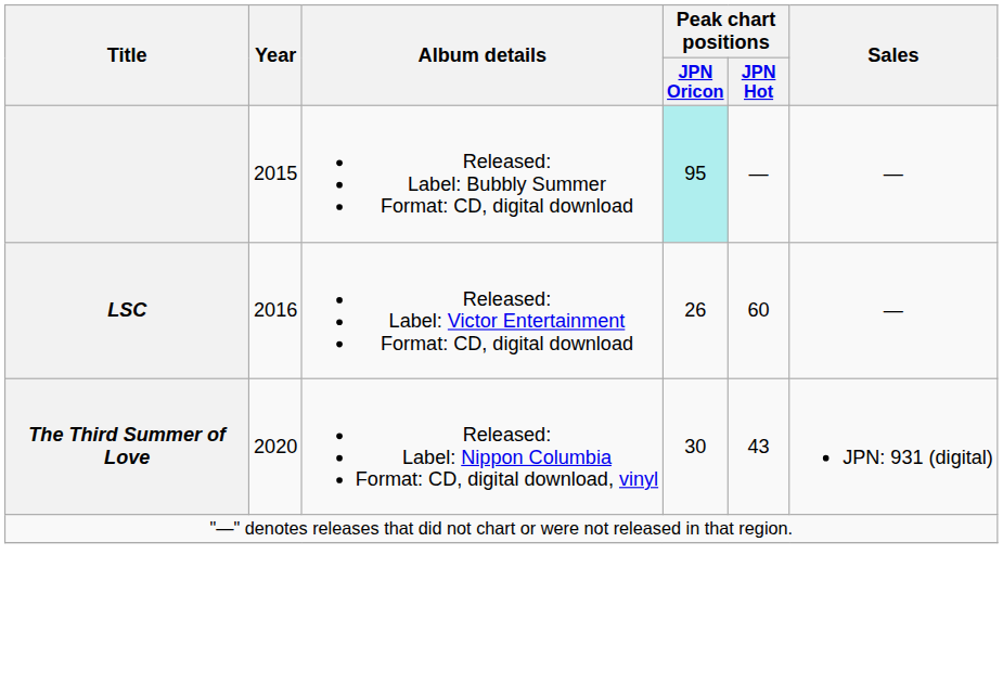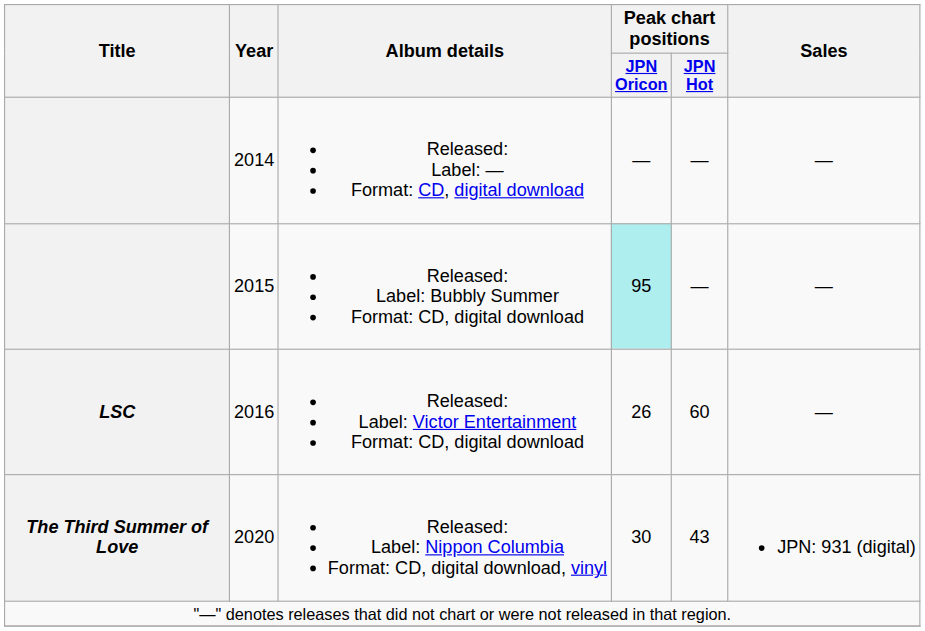+ row: 2014 | Released: Label: — Format: CD, digital download | — | — | —
